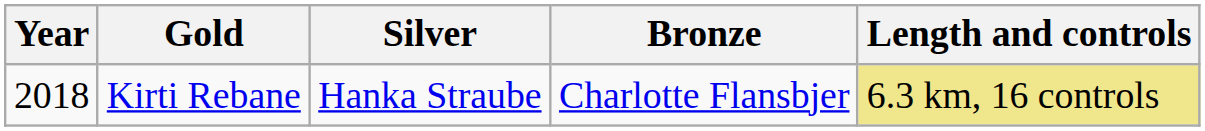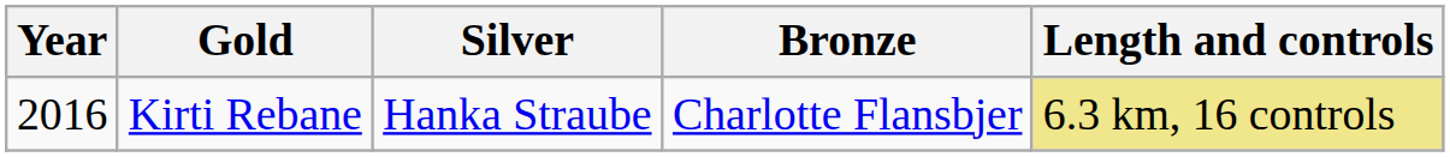Kirti Rebane | Year: 2018 -> 2016
